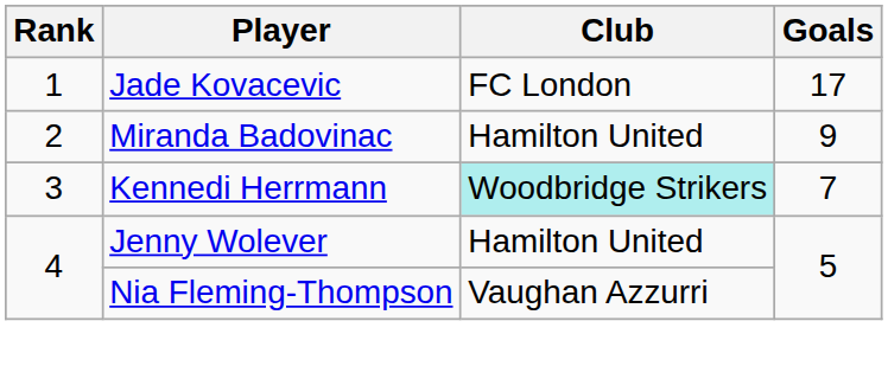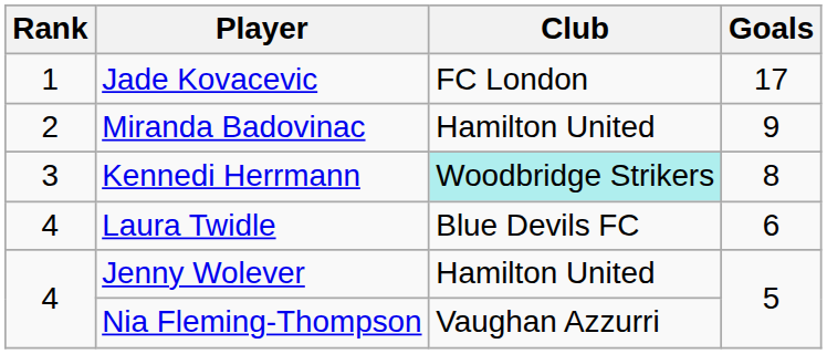Kennedi Herrmann | Goals: 7 -> 8
+ row: 4 | Laura Twidle | Blue Devils FC | 6
